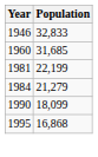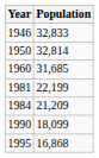+ row: 1950 | 32,814
1984 | Population: 21,279 -> 21,209
